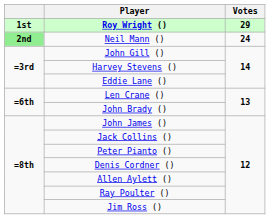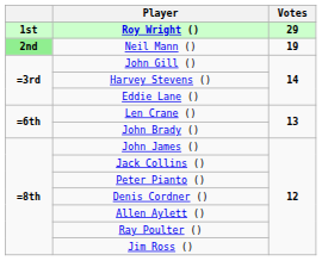Neil Mann () | Votes: 24 -> 19
